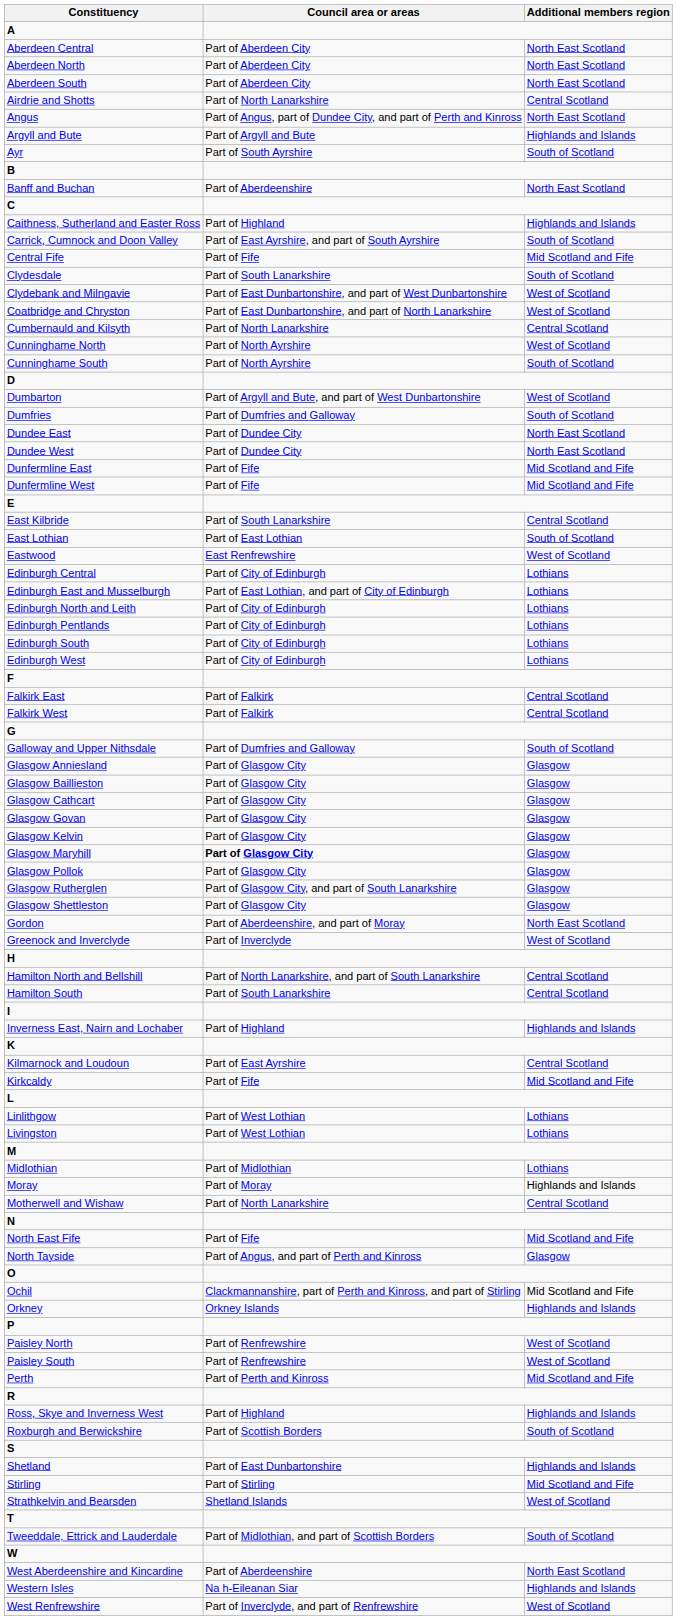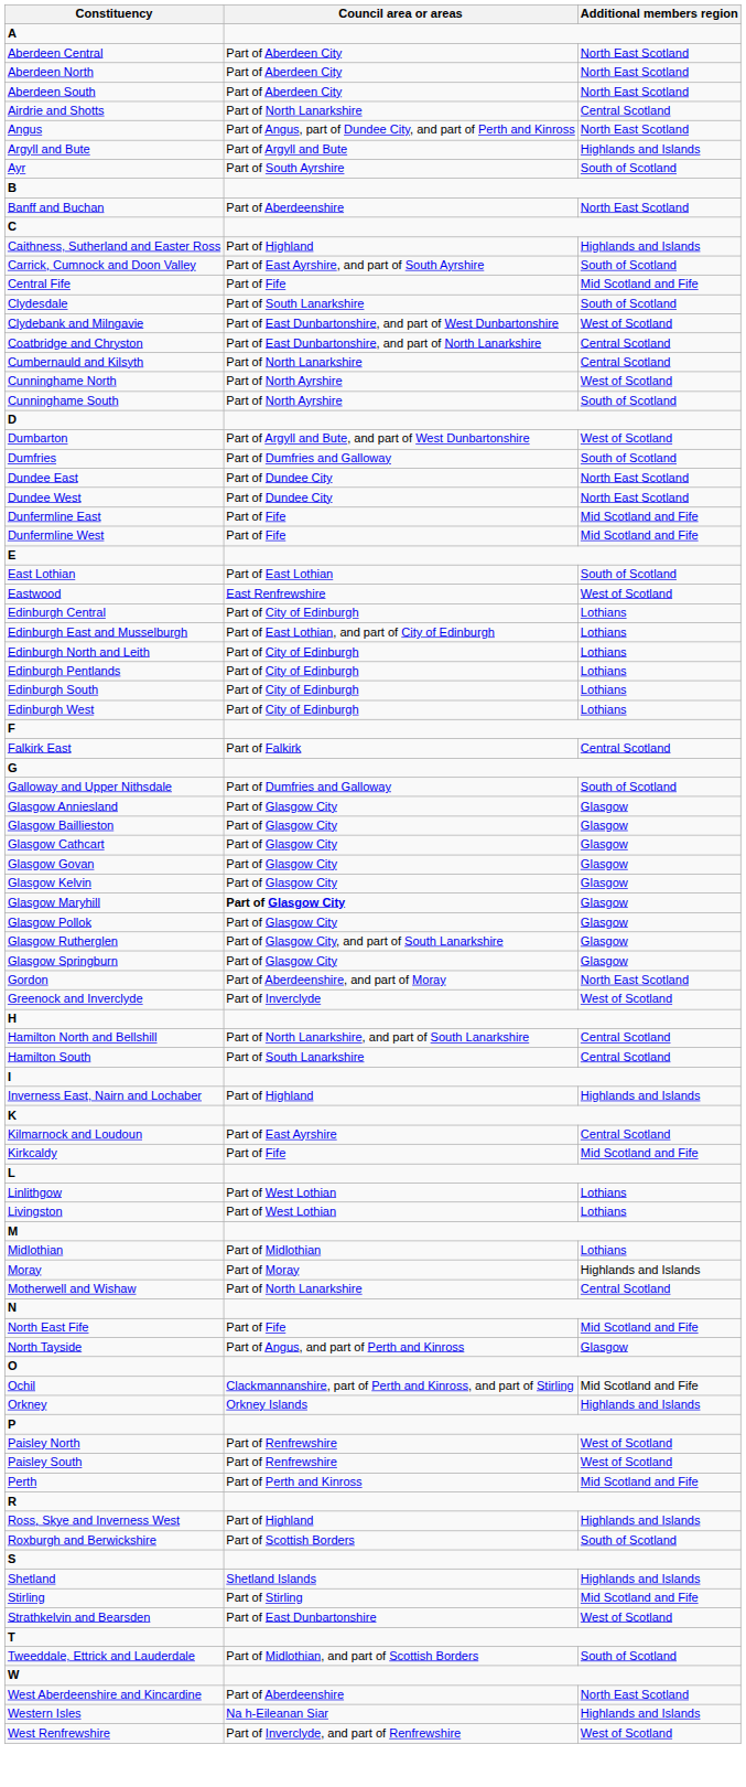Coatbridge and Chryston | Additional members region: West of Scotland -> Central Scotland
- row: East Kilbride | Part of South Lanarkshire | Central Scotland
- row: Falkirk West | Part of Falkirk | Central Scotland
- row: Glasgow Shettleston | Part of Glasgow City | Glasgow
+ row: Glasgow Springburn | Part of Glasgow City | Glasgow
Shetland | Council area or areas: Part of East Dunbartonshire -> Shetland Islands
Strathkelvin and Bearsden | Council area or areas: Shetland Islands -> Part of East Dunbartonshire
